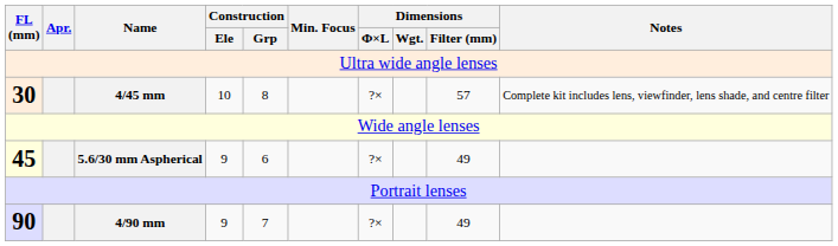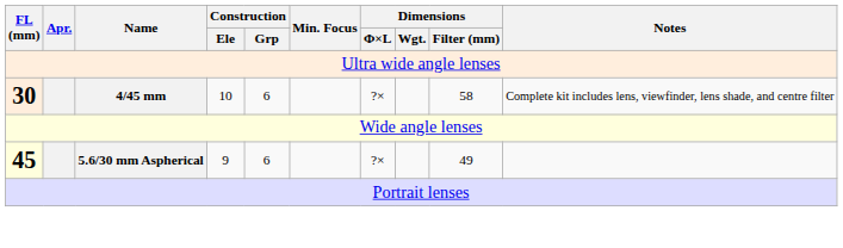30 | Construction / Grp: 8 -> 6
30 | Dimensions / Filter (mm): 57 -> 58
- row: 90 | 4/90 mm | 9 | 7 | ?× | 49
